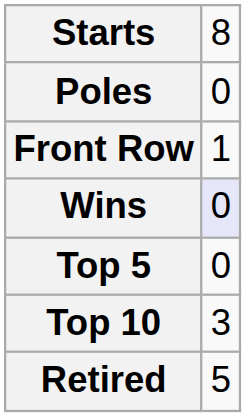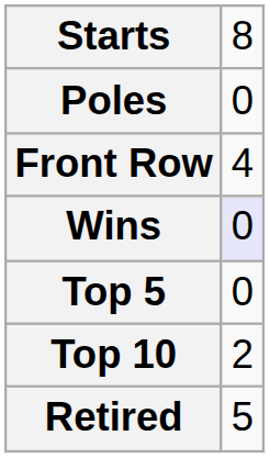Front Row | column 2: 1 -> 4
Top 10 | column 2: 3 -> 2
